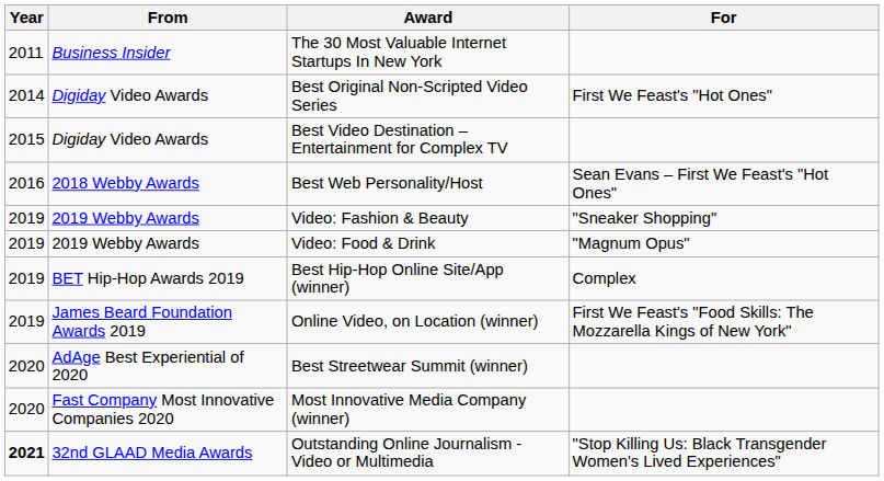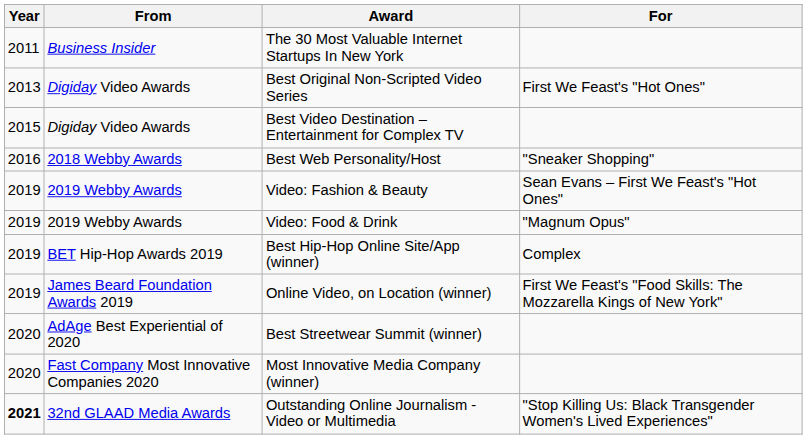Best Original Non-Scripted Video Series | Year: 2014 -> 2013
Best Web Personality/Host | For: Sean Evans – First We Feast's "Hot Ones" -> "Sneaker Shopping"
Video: Fashion & Beauty | For: "Sneaker Shopping" -> Sean Evans – First We Feast's "Hot Ones"
